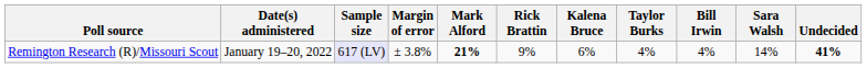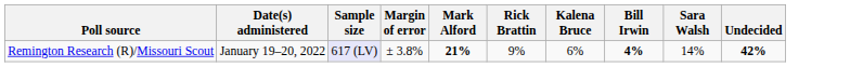- column: Taylor Burks | 4%
Remington Research (R)/Missouri Scout | Bill Irwin: normal -> bold
Remington Research (R)/Missouri Scout | Undecided: 41% -> 42%
